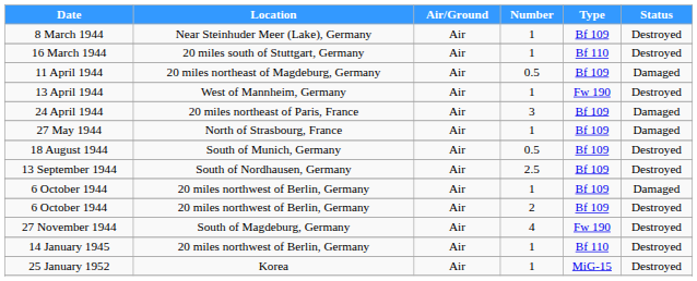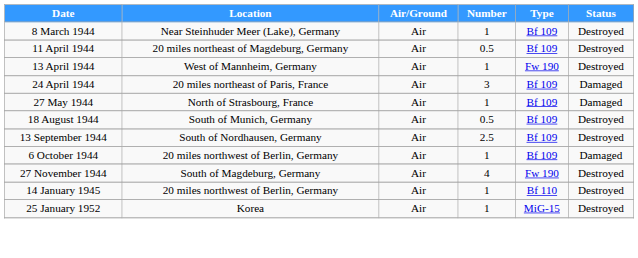- row: 16 March 1944 | 20 miles south of Stuttgart, Germany | Air | 1 | Bf 110 | Destroyed
11 April 1944 | Status: Damaged -> Destroyed
- row: 6 October 1944 | 20 miles northwest of Berlin, Germany | Air | 2 | Bf 109 | Destroyed
